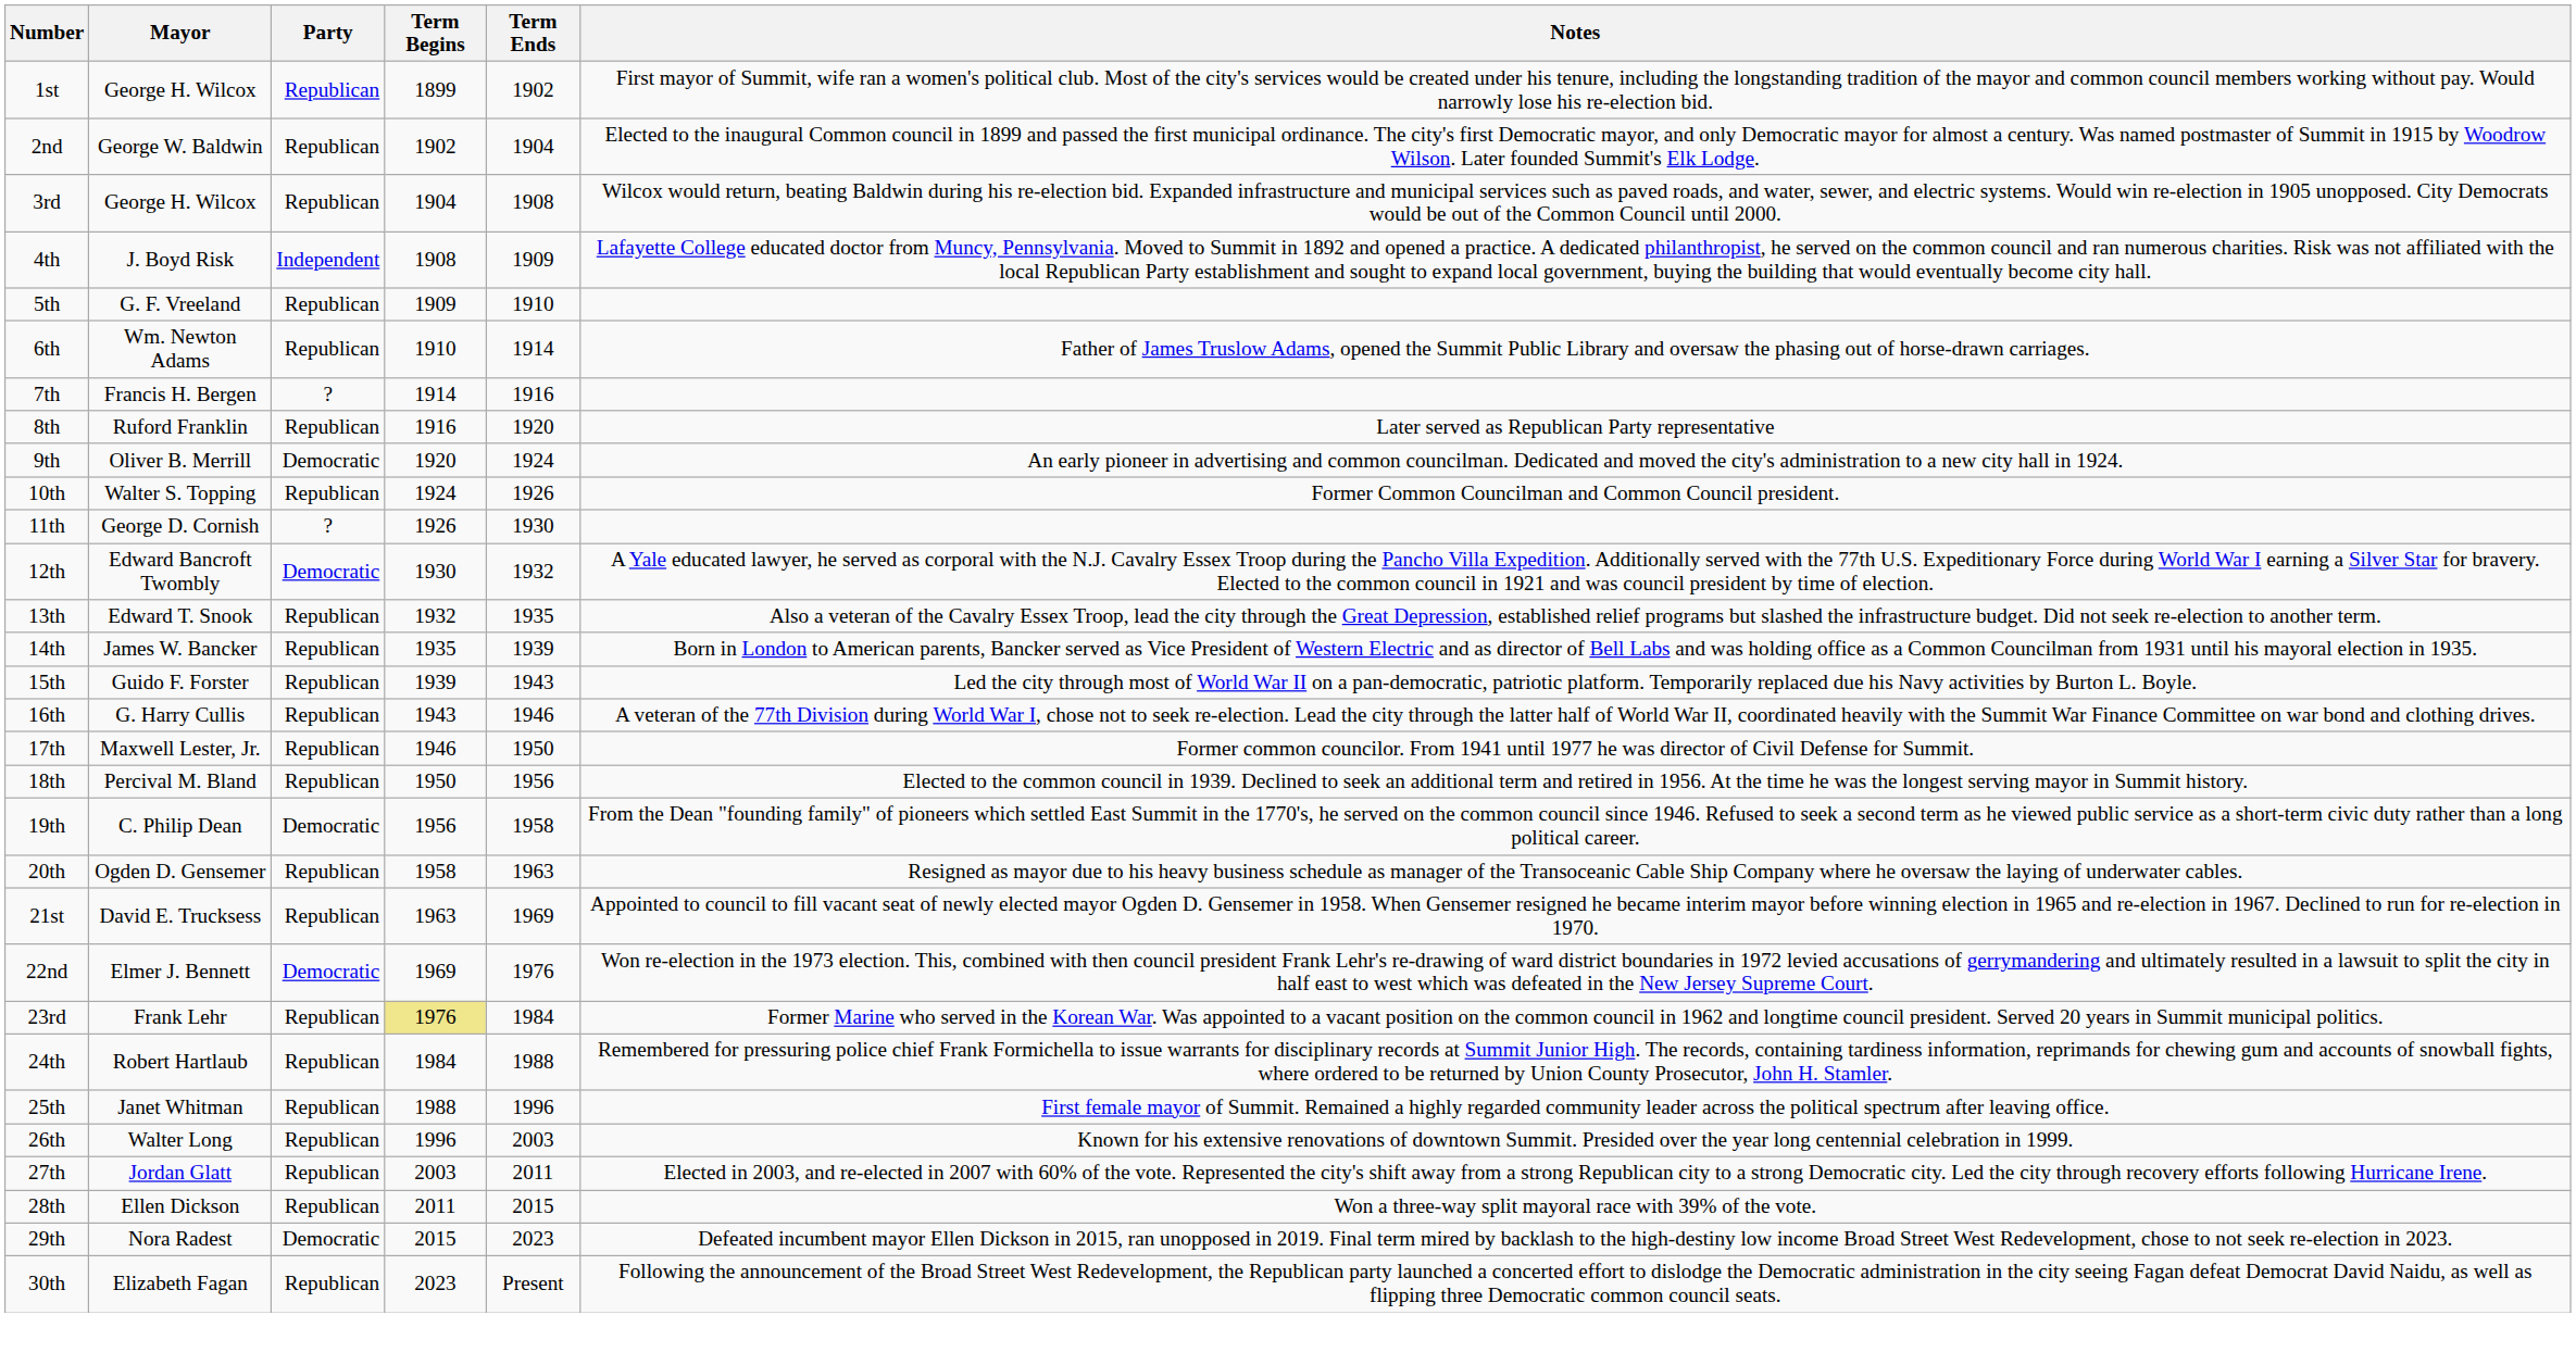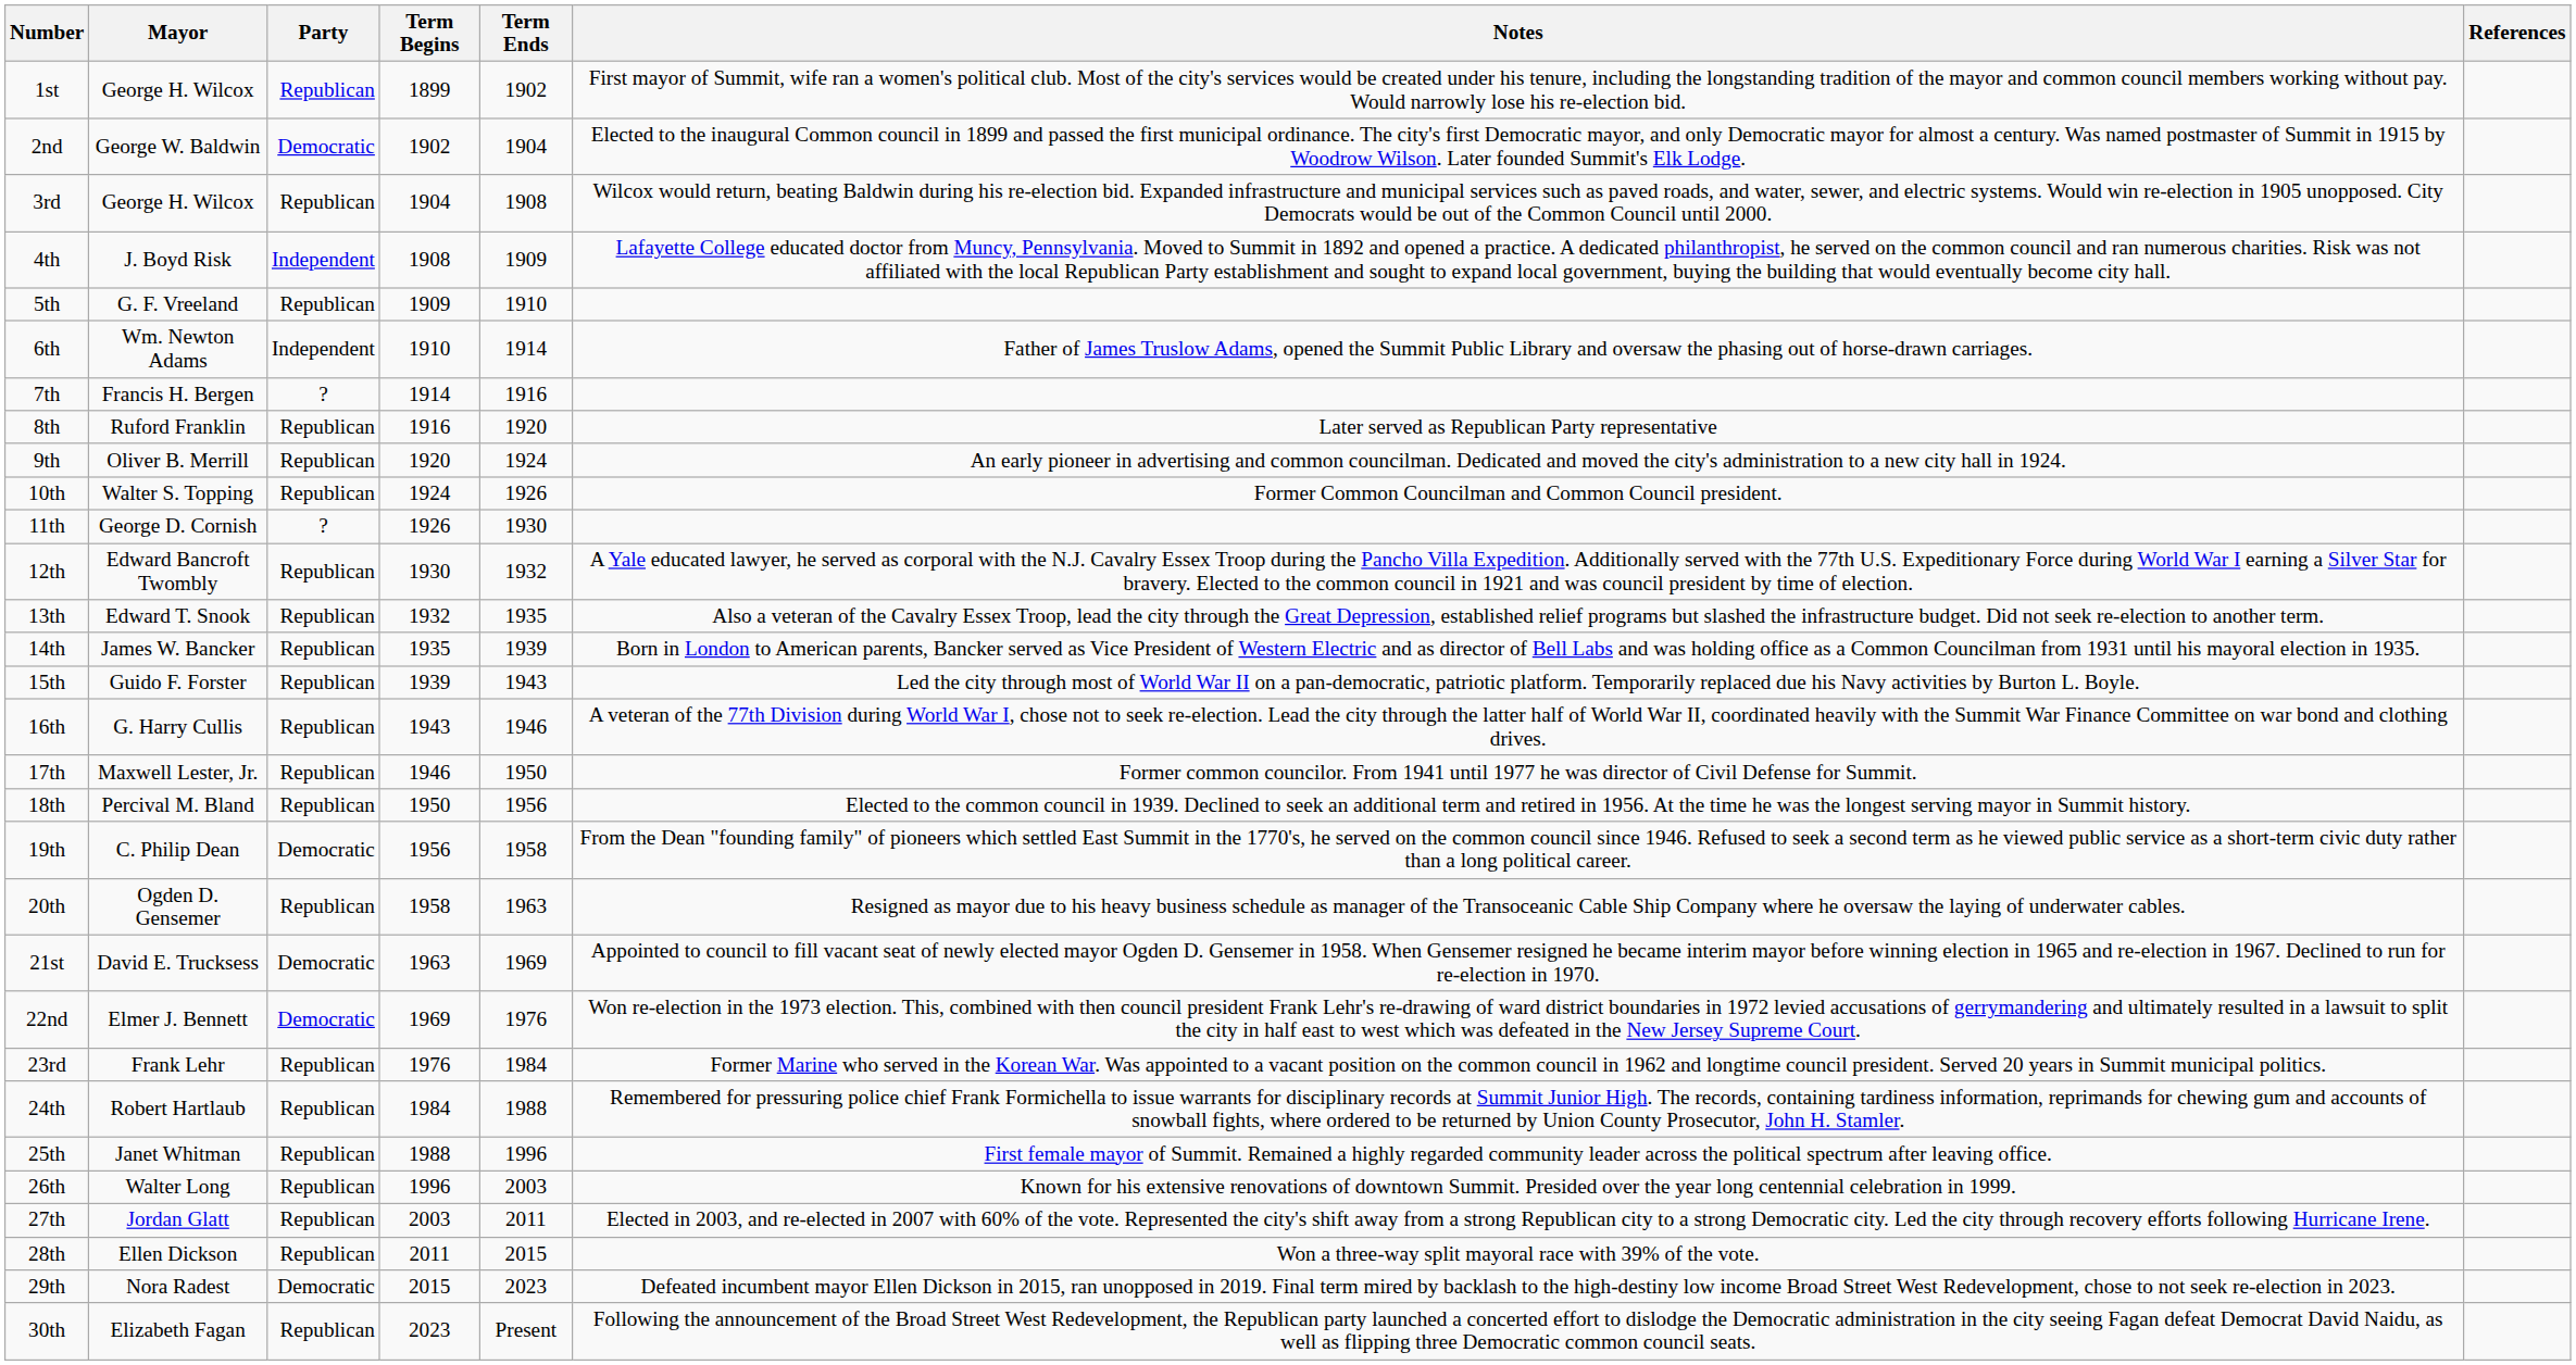+ column: References
2nd | Party: Republican -> Democratic
6th | Party: Republican -> Independent
9th | Party: Democratic -> Republican
12th | Party: Democratic -> Republican
21st | Party: Republican -> Democratic
23rd | Term Begins: khaki background -> no background
